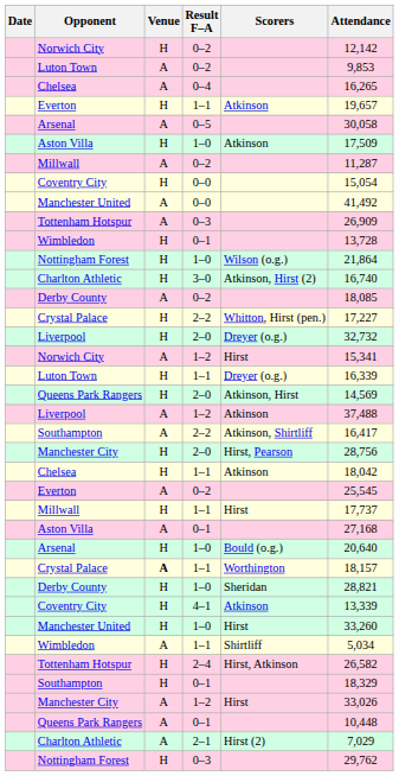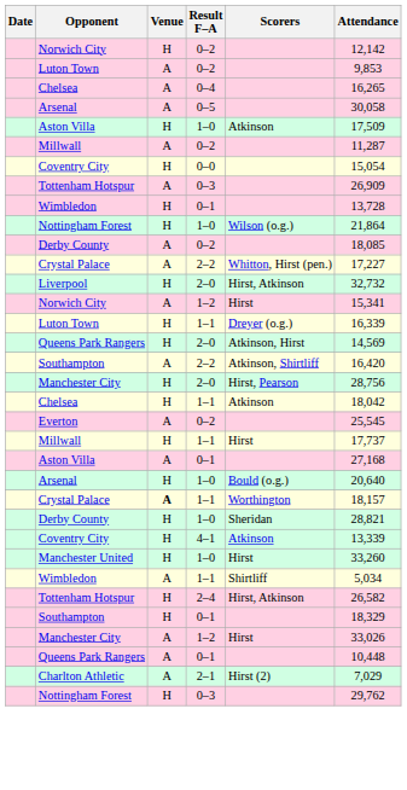- row: Everton | H | 1–1 | Atkinson | 19,657
- row: Manchester United | A | 0–0 | 41,492
- row: Charlton Athletic | H | 3–0 | Atkinson, Hirst (2) | 16,740
Crystal Palace / 2–2 | Venue: H -> A
Liverpool / 2–0 | Scorers: Dreyer (o.g.) -> Hirst, Atkinson
- row: Liverpool | A | 1–2 | Atkinson | 37,488
Southampton / 2–2 | Attendance: 16,417 -> 16,420
